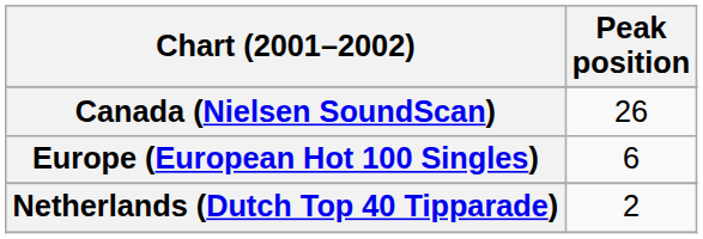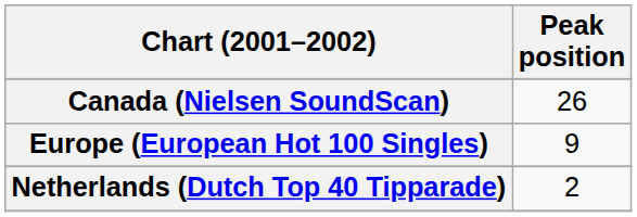Europe (European Hot 100 Singles) | Peak position: 6 -> 9
